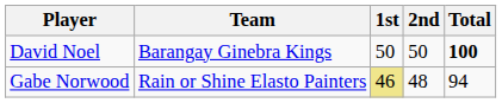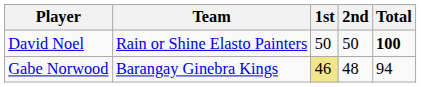David Noel | Team: Barangay Ginebra Kings -> Rain or Shine Elasto Painters
Gabe Norwood | Team: Rain or Shine Elasto Painters -> Barangay Ginebra Kings
